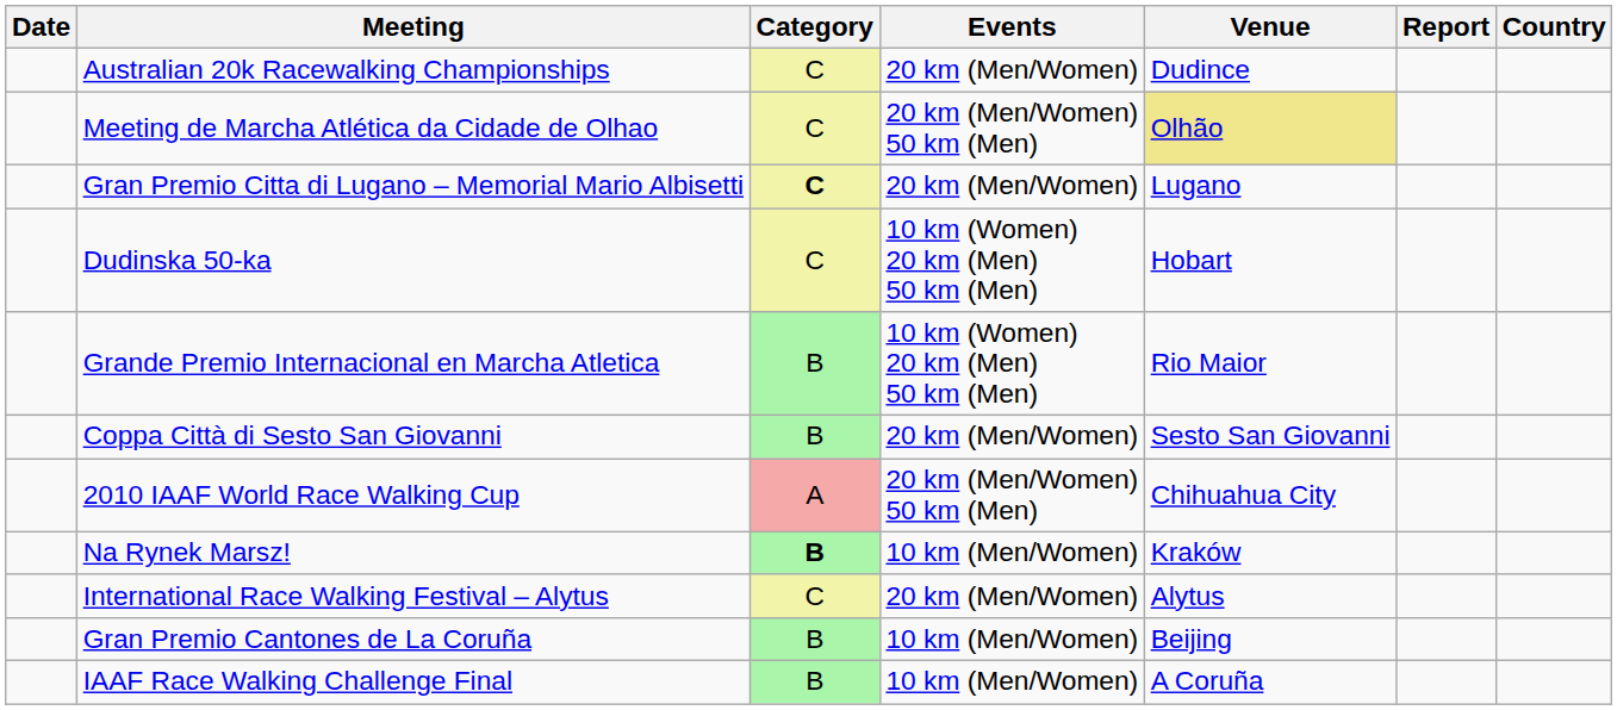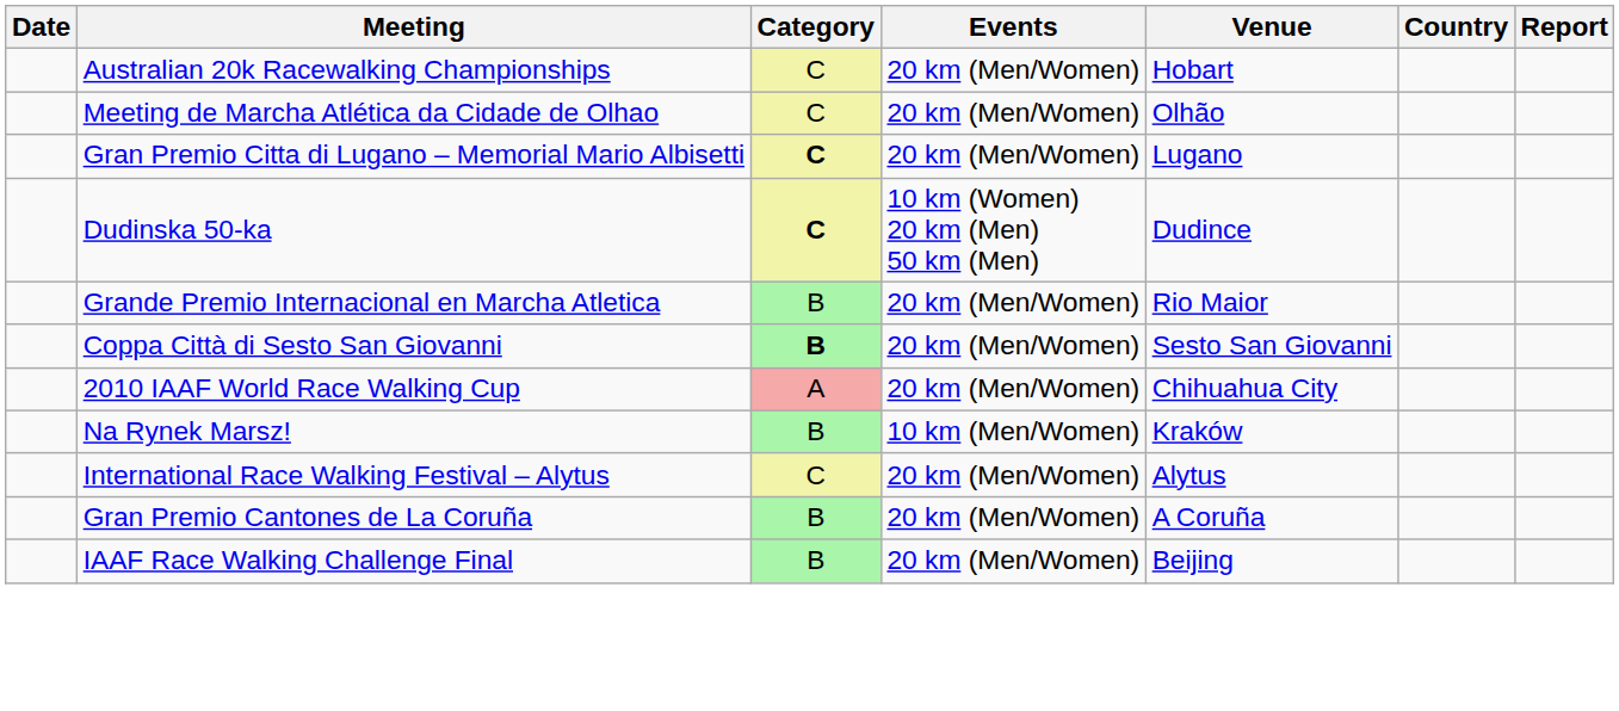columns swapped: Country <-> Report
Australian 20k Racewalking Championships | Venue: Dudince -> Hobart
Meeting de Marcha Atlética da Cidade de Olhao | Events: 20 km (Men/Women) 50 km (Men) -> 20 km (Men/Women)
Meeting de Marcha Atlética da Cidade de Olhao | Venue: khaki background -> no background
Dudinska 50-ka | Category: normal -> bold
Dudinska 50-ka | Venue: Hobart -> Dudince
Grande Premio Internacional en Marcha Atletica | Events: 10 km (Women) 20 km (Men) 50 km (Men) -> 20 km (Men/Women)
Coppa Città di Sesto San Giovanni | Category: normal -> bold
2010 IAAF World Race Walking Cup | Events: 20 km (Men/Women) 50 km (Men) -> 20 km (Men/Women)
Na Rynek Marsz! | Category: bold -> normal
Gran Premio Cantones de La Coruña | Events: 10 km (Men/Women) -> 20 km (Men/Women)
Gran Premio Cantones de La Coruña | Venue: Beijing -> A Coruña
IAAF Race Walking Challenge Final | Events: 10 km (Men/Women) -> 20 km (Men/Women)
IAAF Race Walking Challenge Final | Venue: A Coruña -> Beijing
